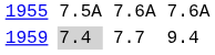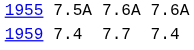1959 | column 3: lightgrey background -> no background
1959 | column 7: 9.4 -> 7.4
